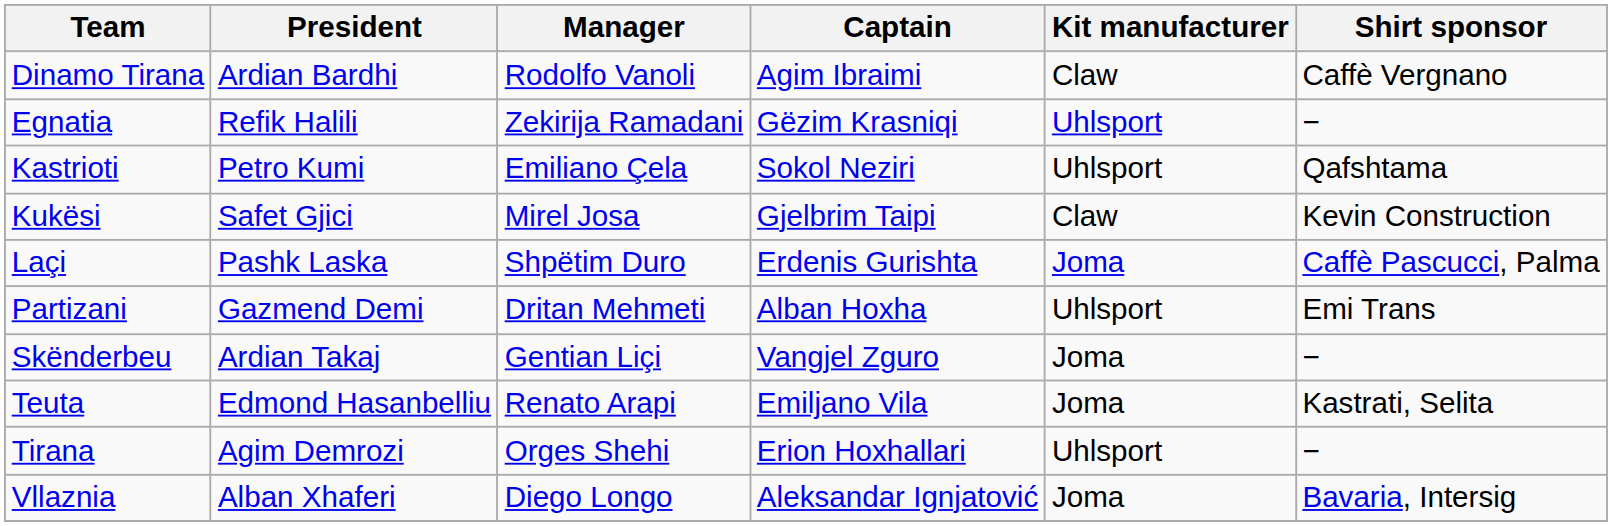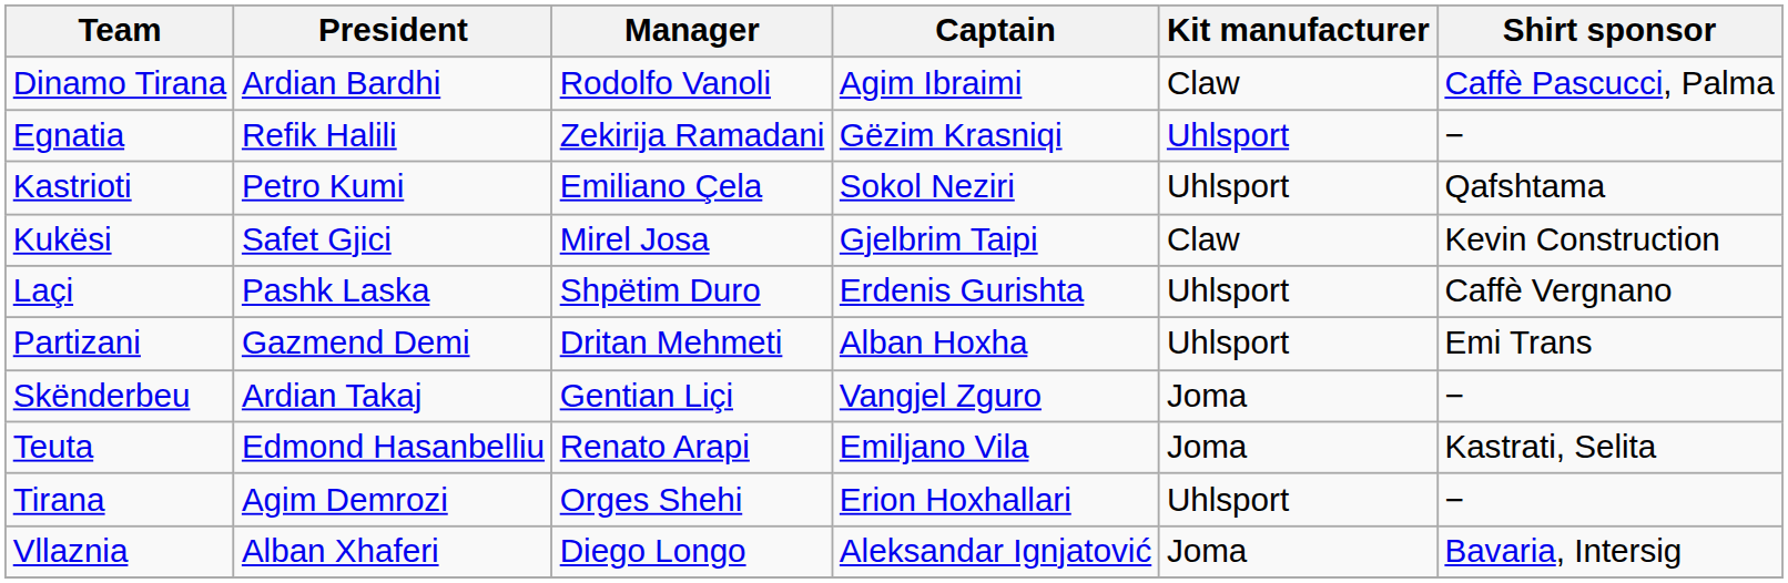Dinamo Tirana | Shirt sponsor: Caffè Vergnano -> Caffè Pascucci, Palma
Laçi | Kit manufacturer: Joma -> Uhlsport
Laçi | Shirt sponsor: Caffè Pascucci, Palma -> Caffè Vergnano
